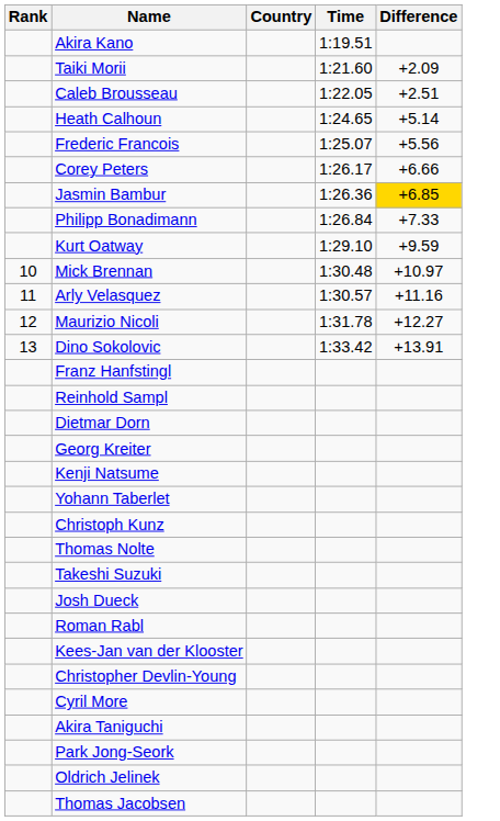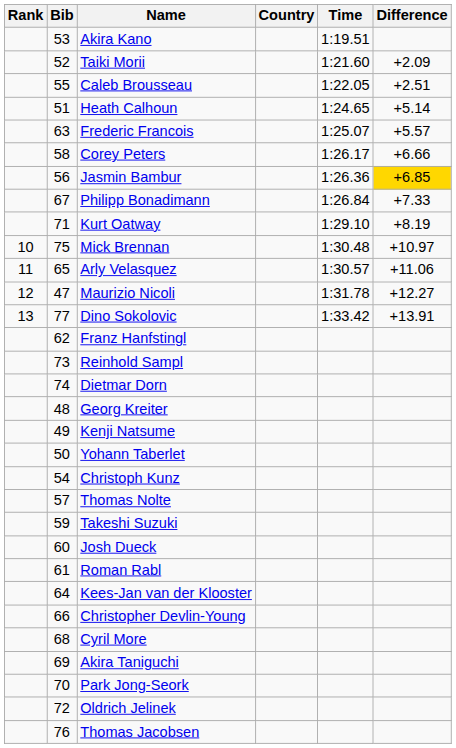+ column: Bib | 53 | 52 | 55 | 51 | 63 | 58 | 56 | 67 | 71 | 75 | 65 | 47 | 77 | 62 | 73 | 74 | 48 | 49 | 50 | 54 | 57 | 59 | 60 | 61 | 64 | 66 | 68 | 69 | 70 | 72 | 76
Frederic Francois | Difference: +5.56 -> +5.57
Kurt Oatway | Difference: +9.59 -> +8.19
Arly Velasquez | Difference: +11.16 -> +11.06
